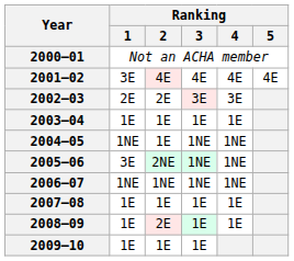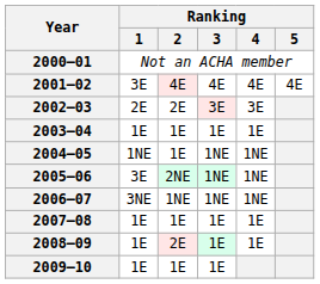2006–07 | Ranking / 1: 1NE -> 3NE
